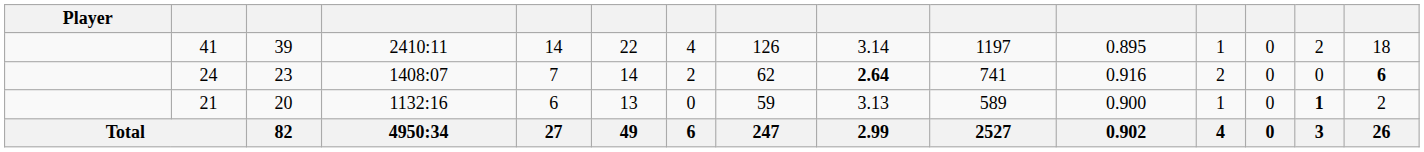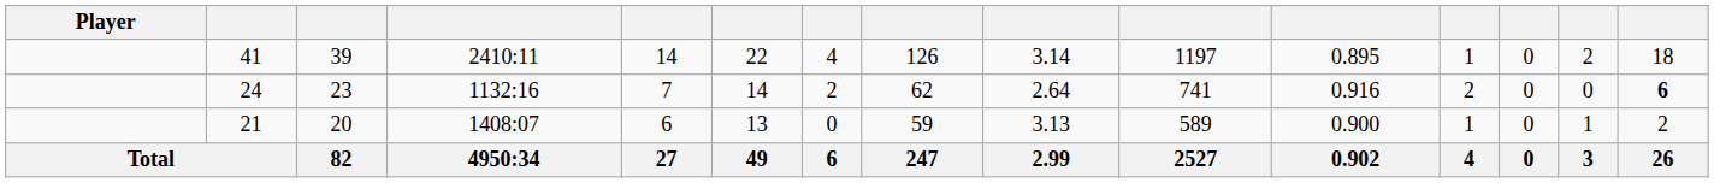24 | column 4: 1408:07 -> 1132:16
24 | column 9: bold -> normal
21 | column 4: 1132:16 -> 1408:07
21 | column 14: bold -> normal
